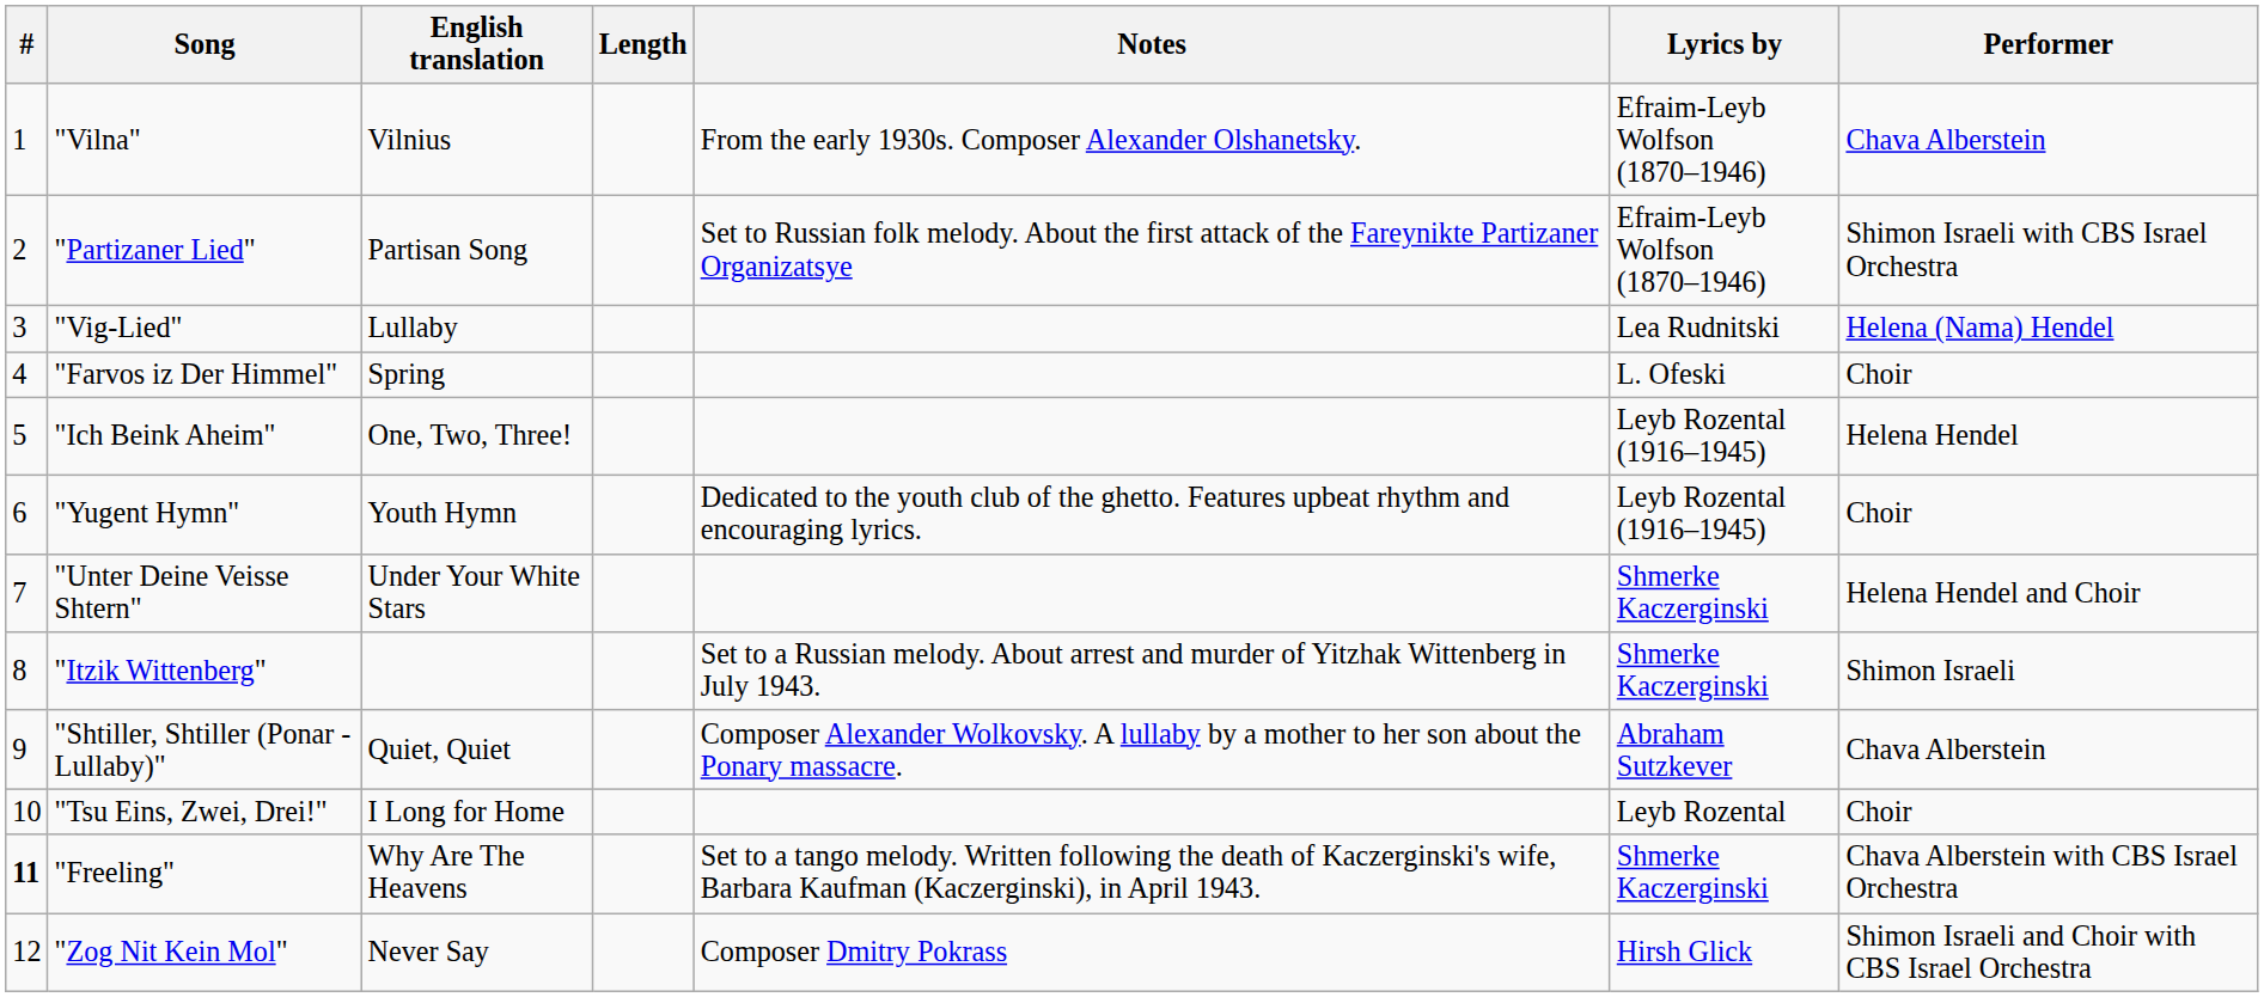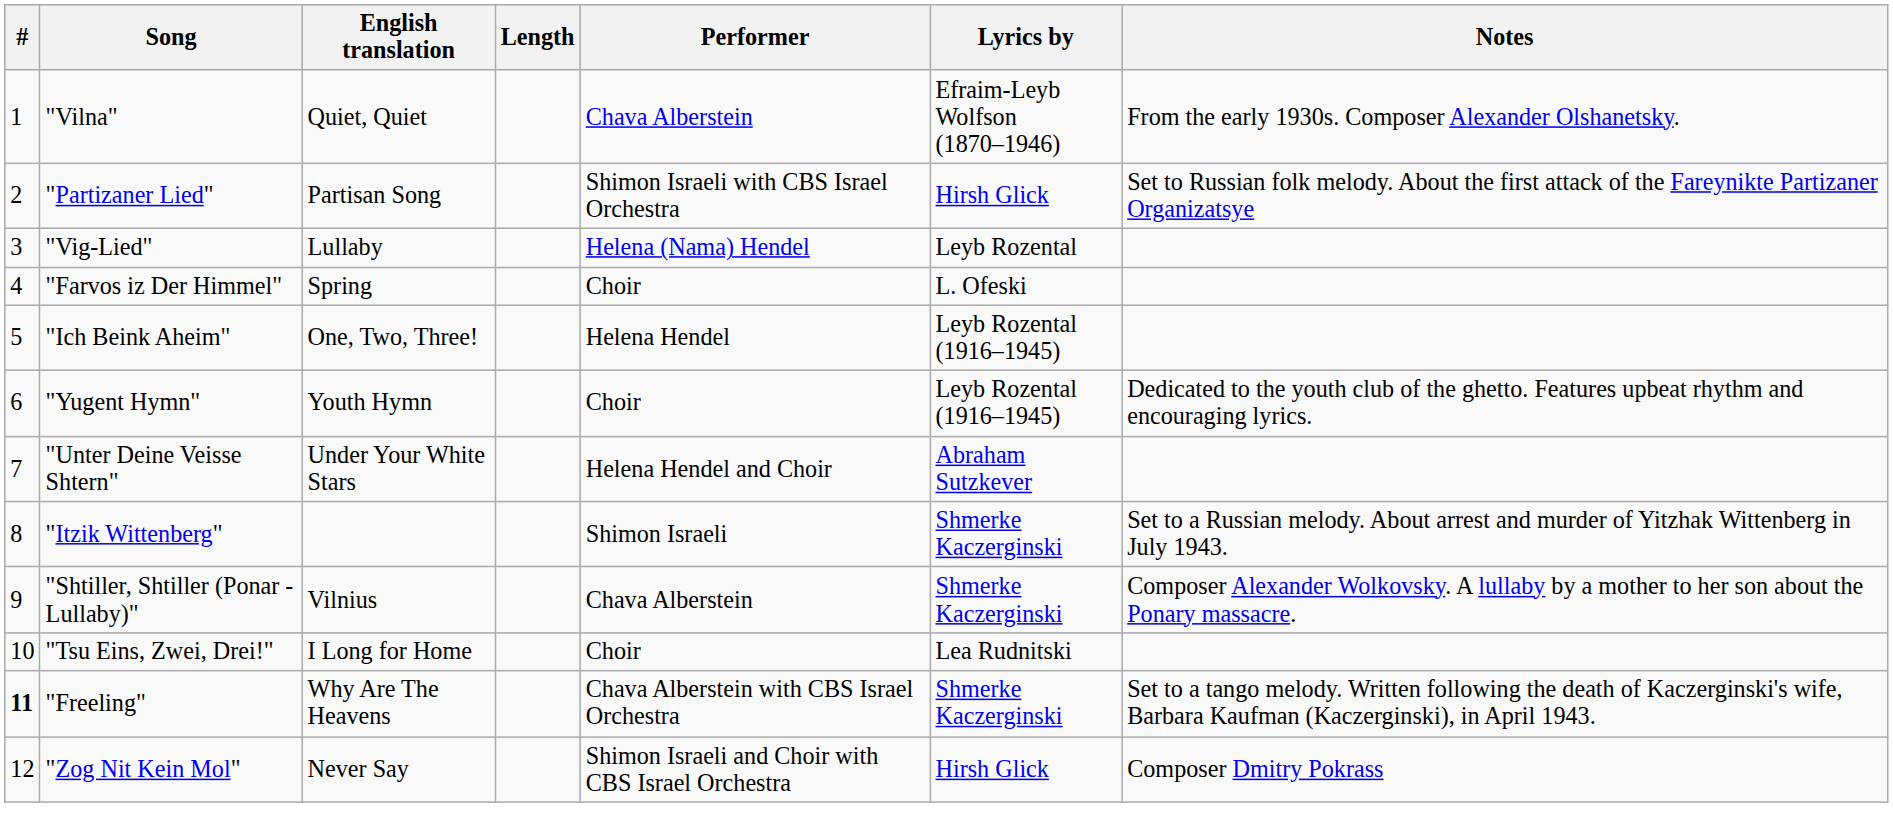columns swapped: Performer <-> Notes
"Vilna" | English translation: Vilnius -> Quiet, Quiet
"Partizaner Lied" | Lyrics by: Efraim-Leyb Wolfson (1870–1946) -> Hirsh Glick
"Vig-Lied" | Lyrics by: Lea Rudnitski -> Leyb Rozental
"Unter Deine Veisse Shtern" | Lyrics by: Shmerke Kaczerginski -> Abraham Sutzkever
"Shtiller, Shtiller (Ponar - Lullaby)" | English translation: Quiet, Quiet -> Vilnius
"Shtiller, Shtiller (Ponar - Lullaby)" | Lyrics by: Abraham Sutzkever -> Shmerke Kaczerginski
"Tsu Eins, Zwei, Drei!" | Lyrics by: Leyb Rozental -> Lea Rudnitski
